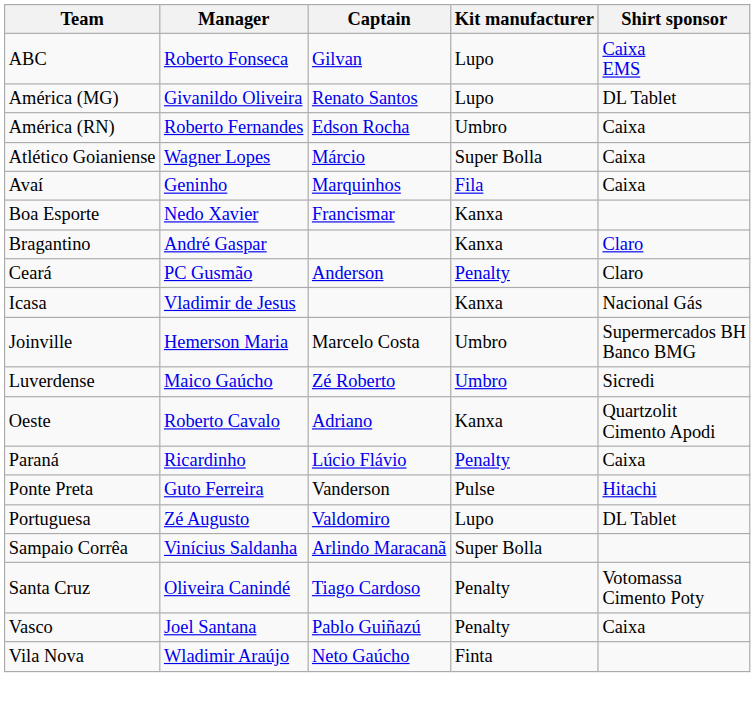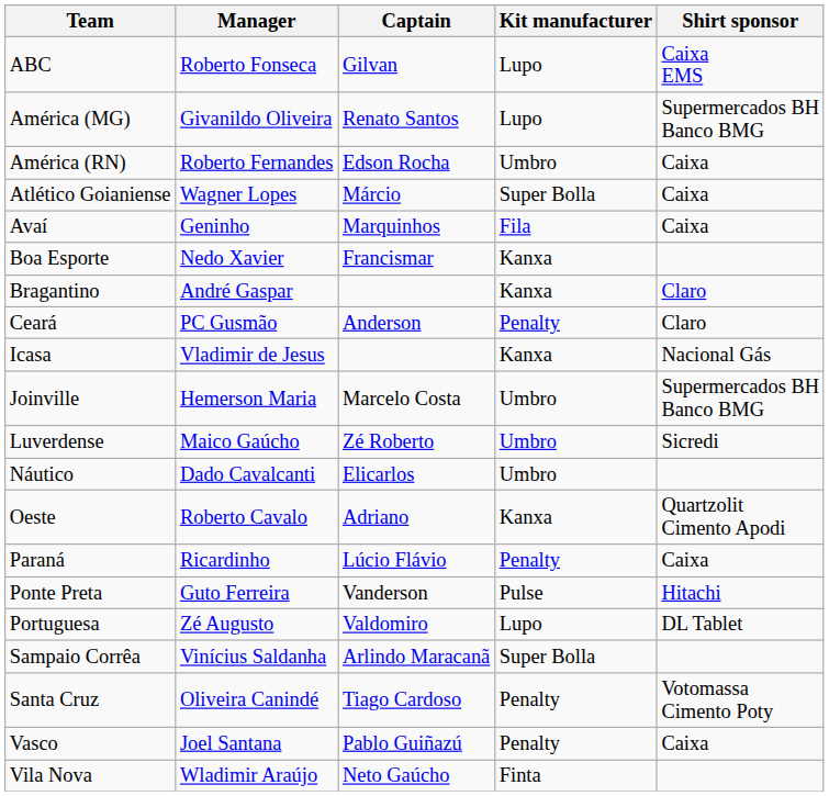América (MG) | Shirt sponsor: DL Tablet -> Supermercados BH Banco BMG
+ row: Náutico | Dado Cavalcanti | Elicarlos | Umbro
